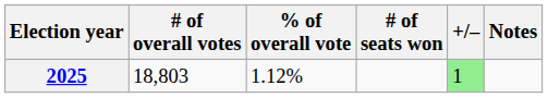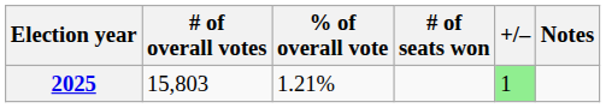2025 | # of overall votes: 18,803 -> 15,803
2025 | % of overall vote: 1.12% -> 1.21%
